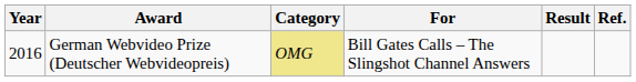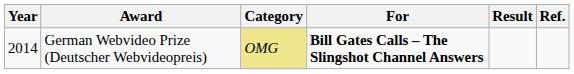German Webvideo Prize (Deutscher Webvideopreis) | Year: 2016 -> 2014
German Webvideo Prize (Deutscher Webvideopreis) | For: normal -> bold
